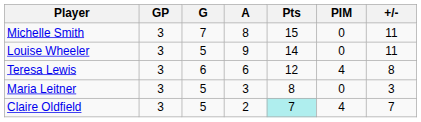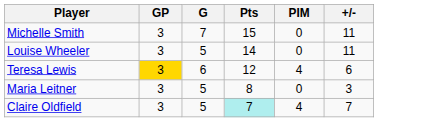- column: A | 8 | 9 | 6 | 3 | 2
Teresa Lewis | GP: no background -> gold background
Teresa Lewis | +/-: 8 -> 6
